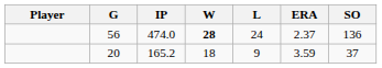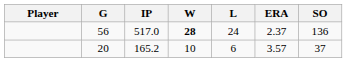56 | IP: 474.0 -> 517.0
20 | W: 18 -> 10
20 | L: 9 -> 6
20 | ERA: 3.59 -> 3.57
